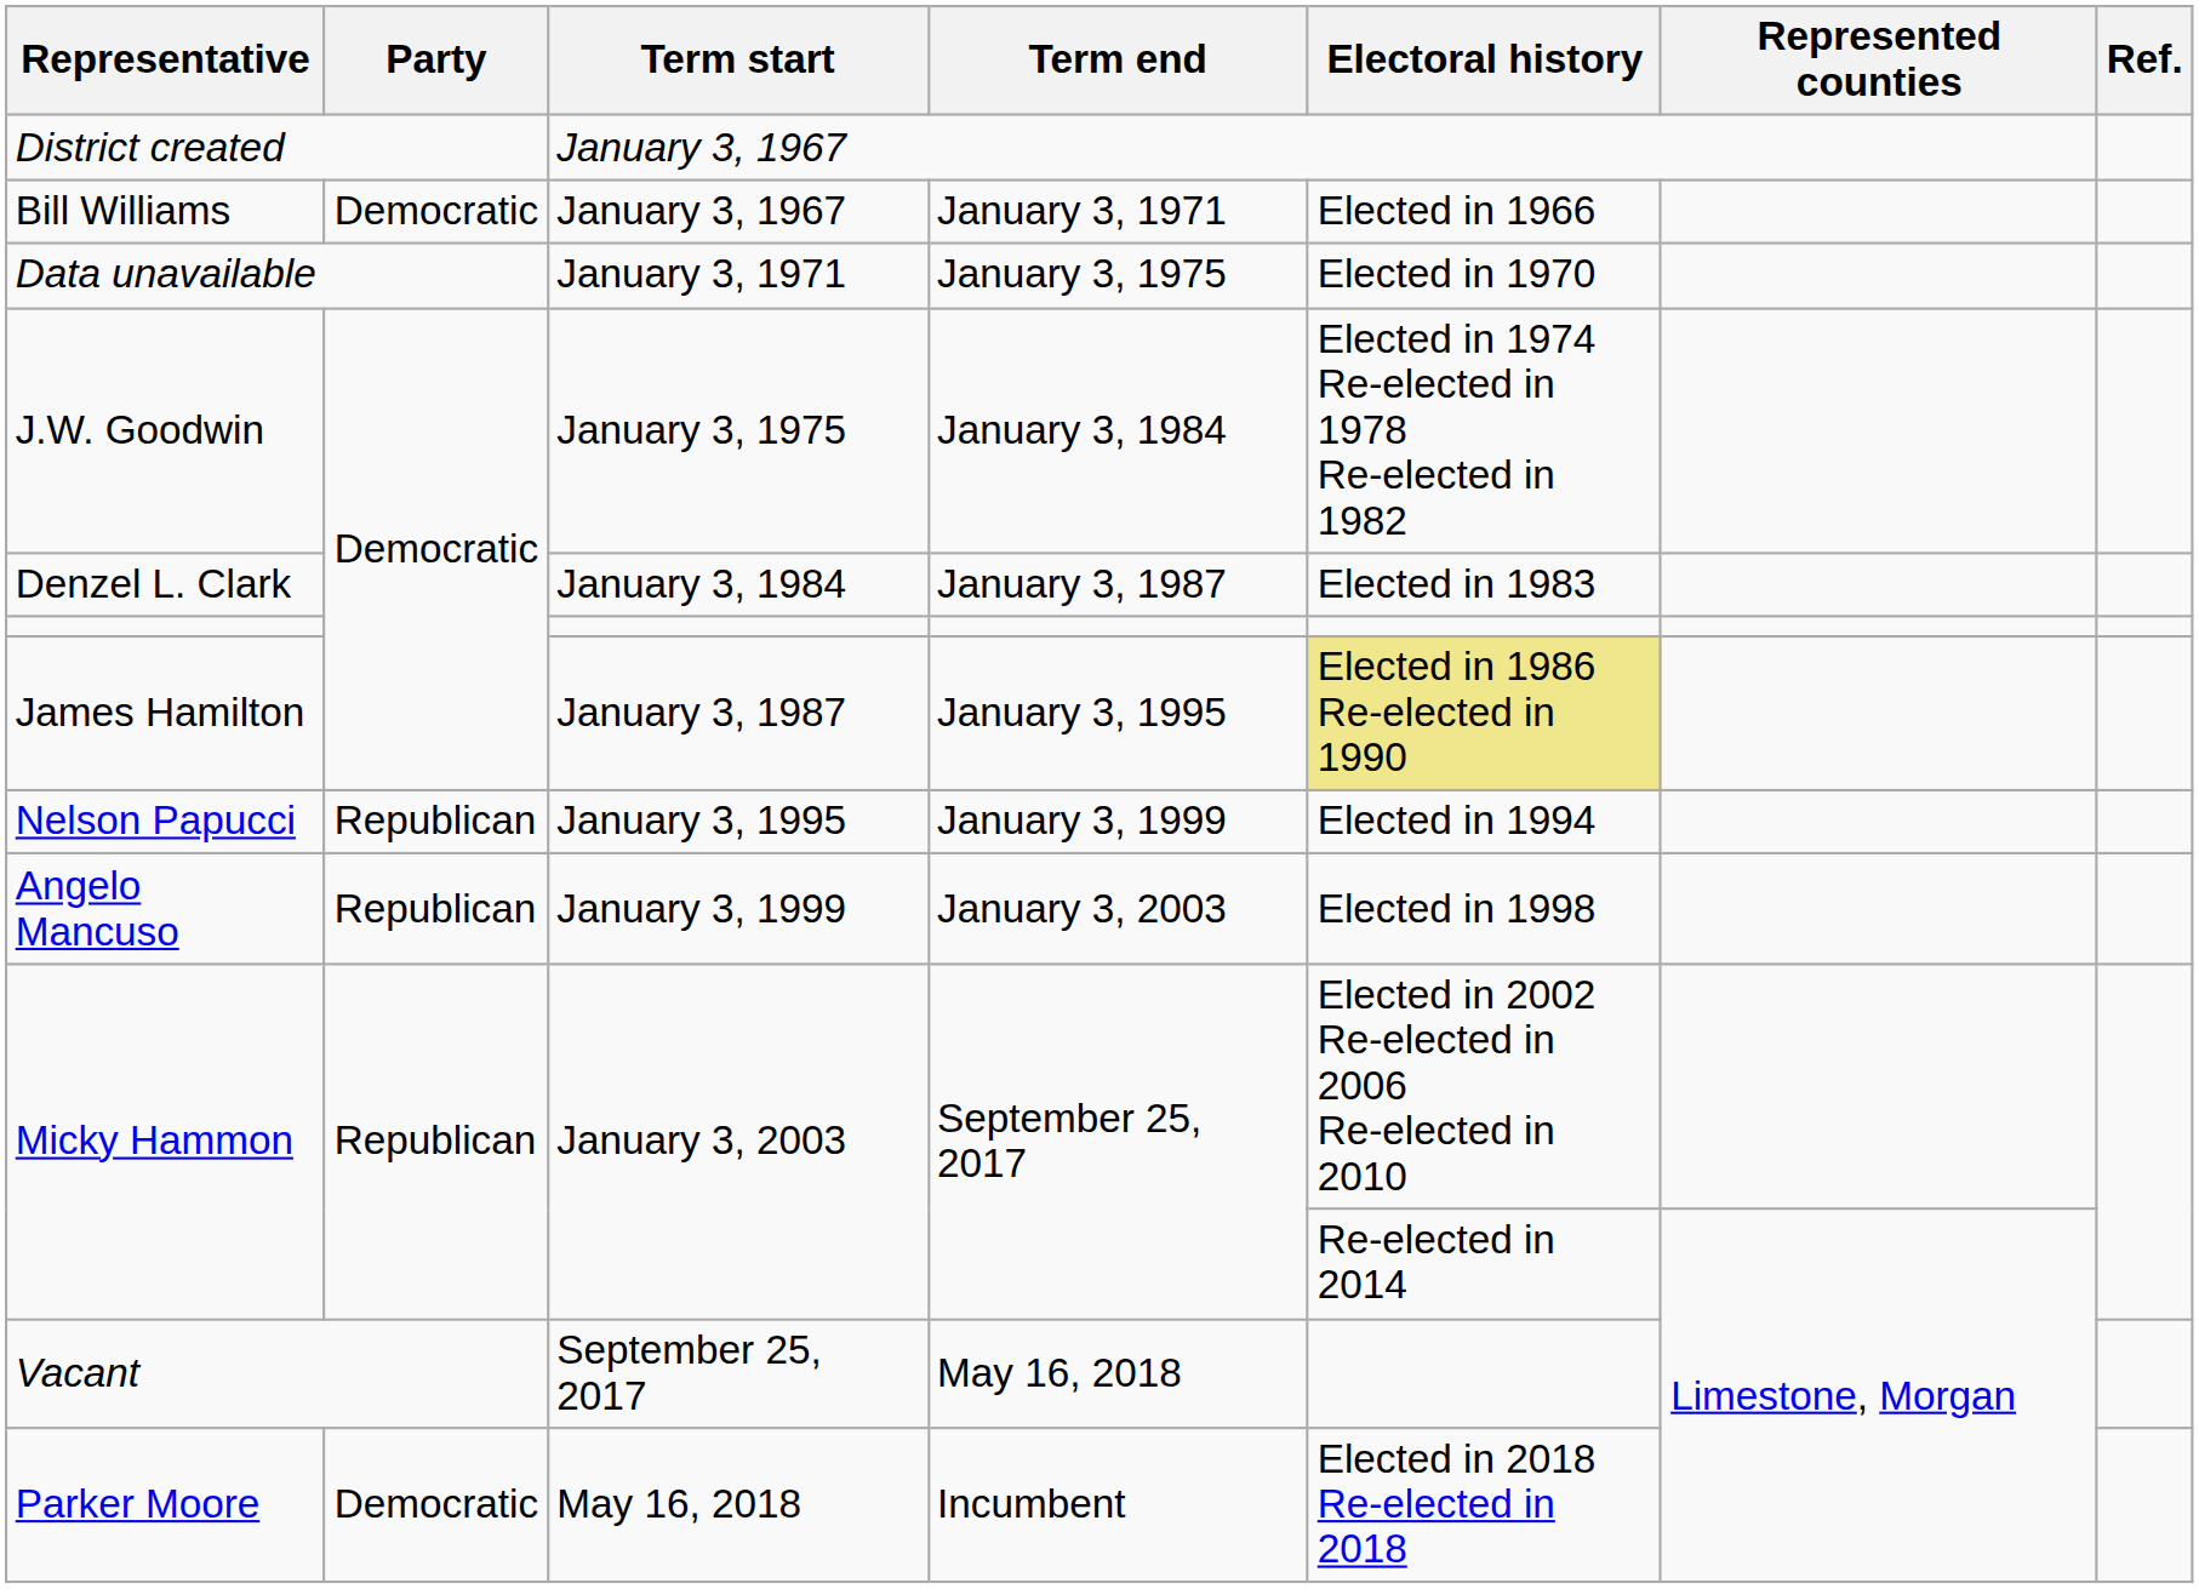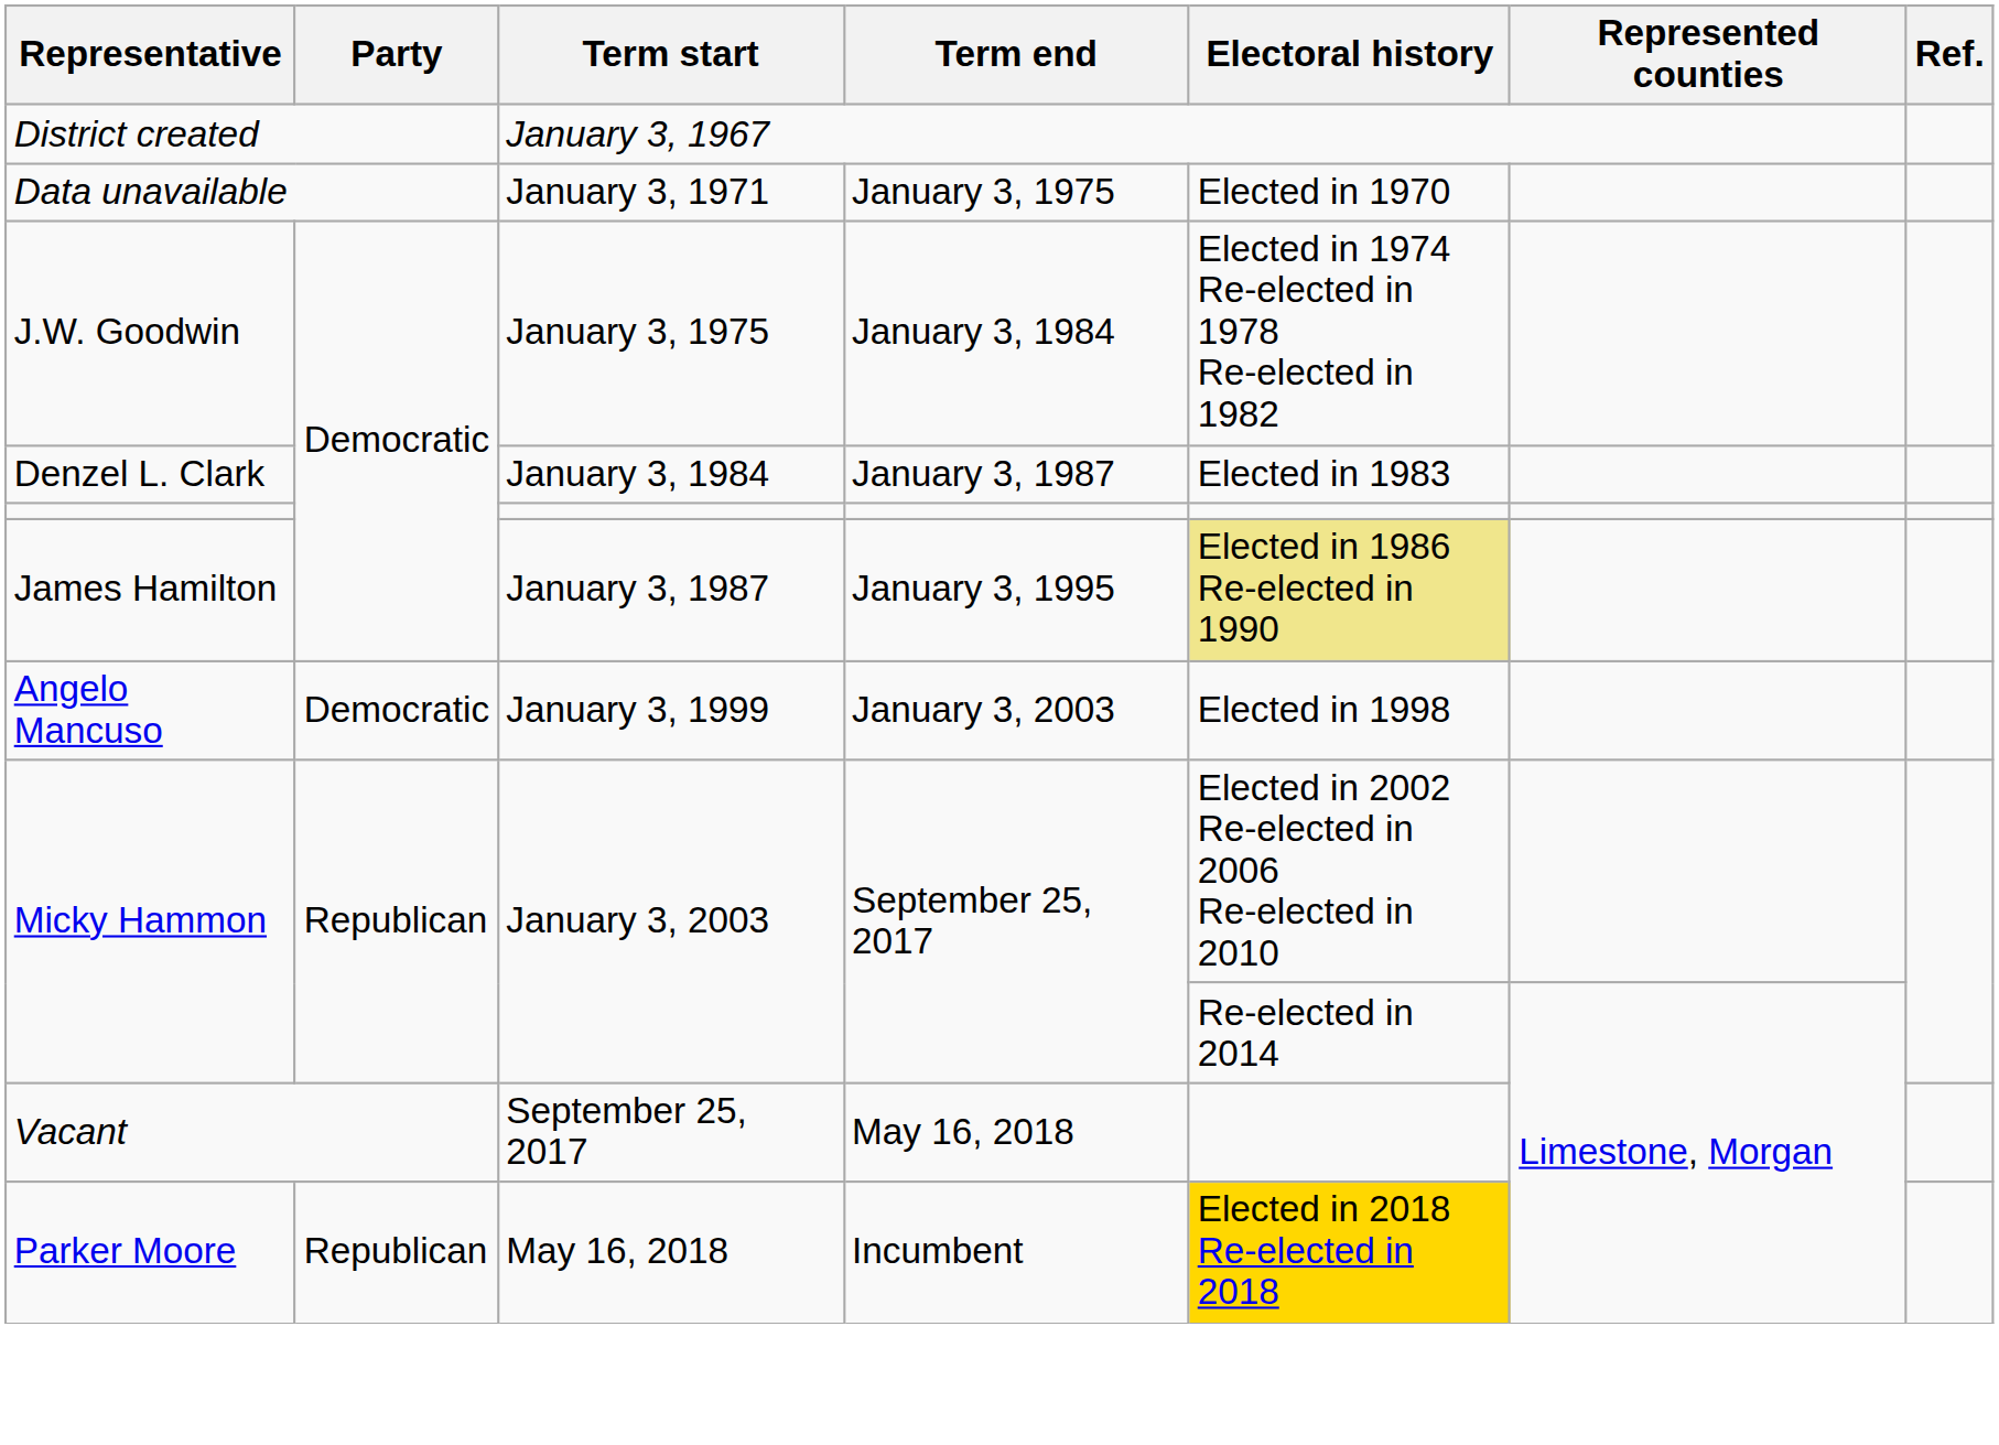- row: Bill Williams | Democratic | January 3, 1967 | January 3, 1971 | Elected in 1966
- row: Nelson Papucci | Republican | January 3, 1995 | January 3, 1999 | Elected in 1994
Angelo Mancuso | Party: Republican -> Democratic
Parker Moore | Party: Democratic -> Republican
Parker Moore | Electoral history: no background -> gold background
